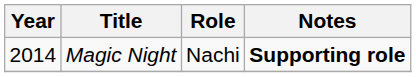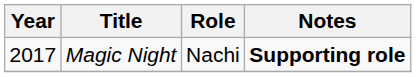Magic Night | Year: 2014 -> 2017
